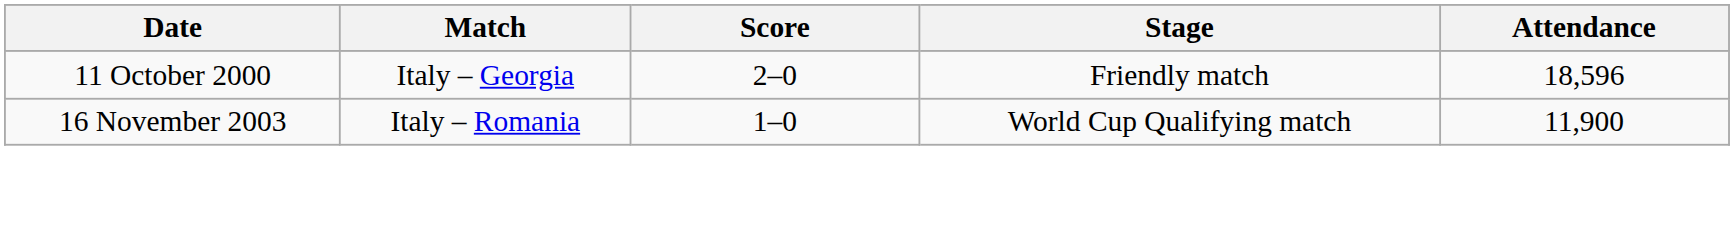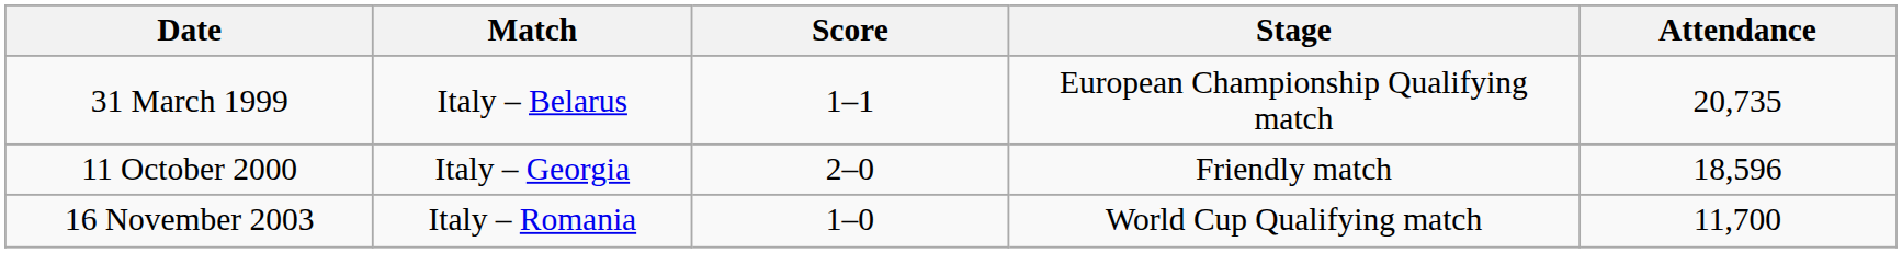+ row: 31 March 1999 | Italy – Belarus | 1–1 | European Championship Qualifying match | 20,735
16 November 2003 | Attendance: 11,900 -> 11,700
